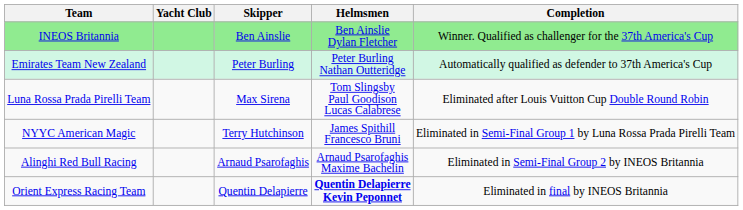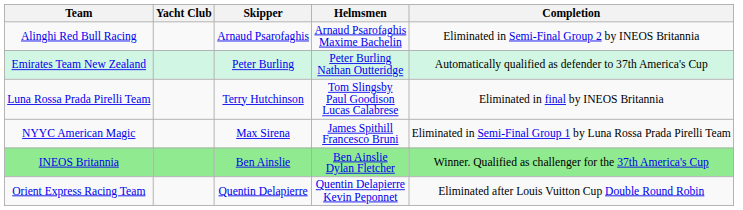rows swapped: INEOS Britannia <-> Alinghi Red Bull Racing
Luna Rossa Prada Pirelli Team | Skipper: Max Sirena -> Terry Hutchinson
Luna Rossa Prada Pirelli Team | Completion: Eliminated after Louis Vuitton Cup Double Round Robin -> Eliminated in final by INEOS Britannia
NYYC American Magic | Skipper: Terry Hutchinson -> Max Sirena
Orient Express Racing Team | Helmsmen: bold -> normal
Orient Express Racing Team | Completion: Eliminated in final by INEOS Britannia -> Eliminated after Louis Vuitton Cup Double Round Robin
